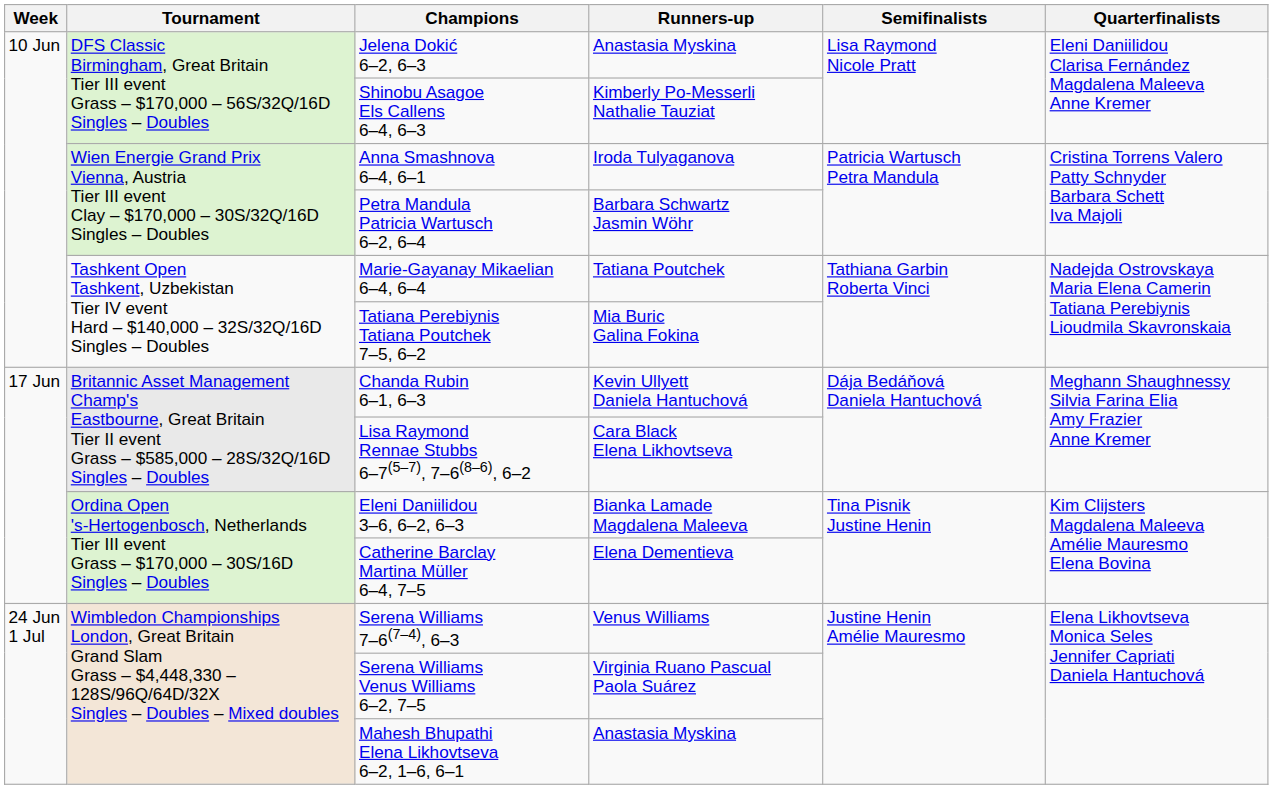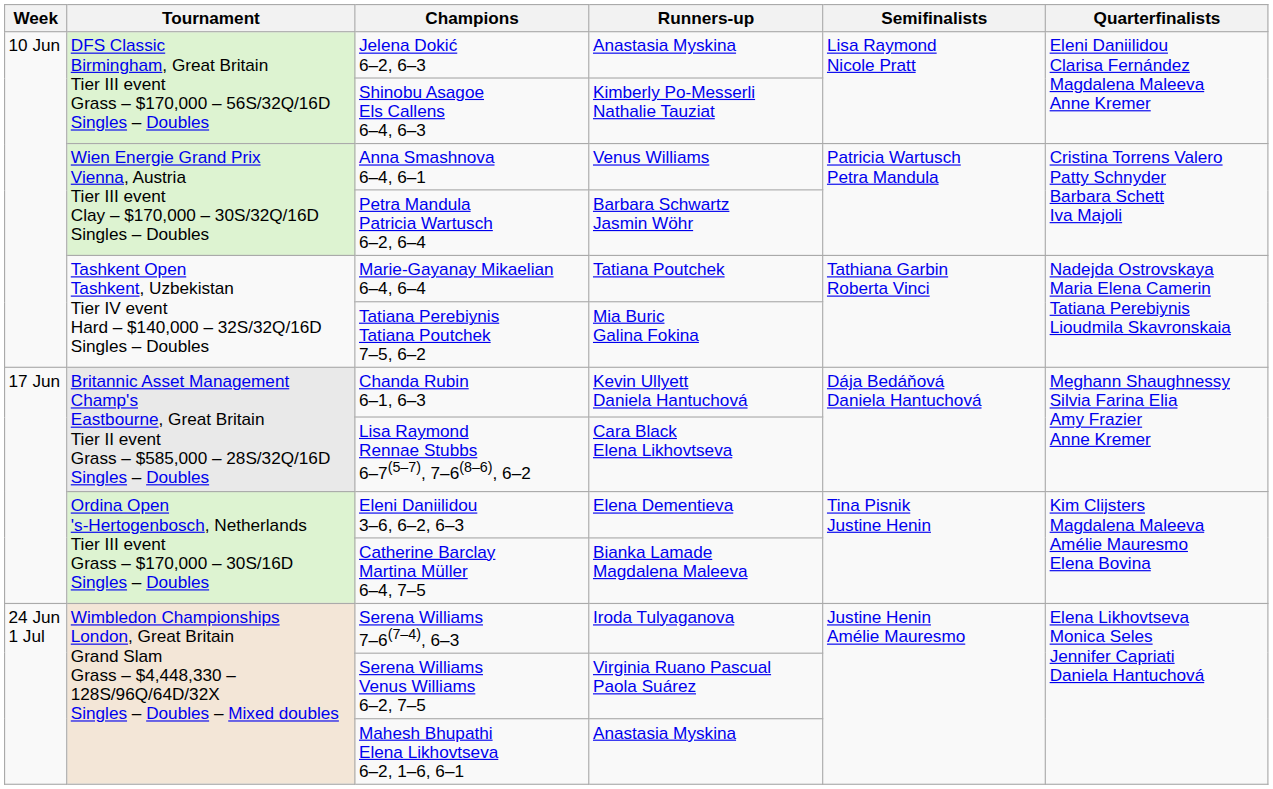Anna Smashnova 6–4, 6–1 | Runners-up: Iroda Tulyaganova -> Venus Williams
Eleni Daniilidou 3–6, 6–2, 6–3 | Runners-up: Bianka Lamade Magdalena Maleeva -> Elena Dementieva
Catherine Barclay Martina Müller 6–4, 7–5 | Runners-up: Elena Dementieva -> Bianka Lamade Magdalena Maleeva
Serena Williams 7–6(7–4), 6–3 | Runners-up: Venus Williams -> Iroda Tulyaganova
